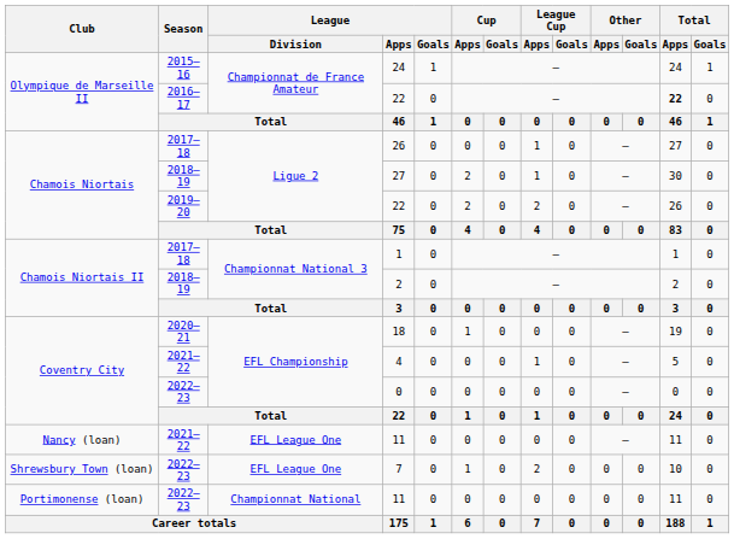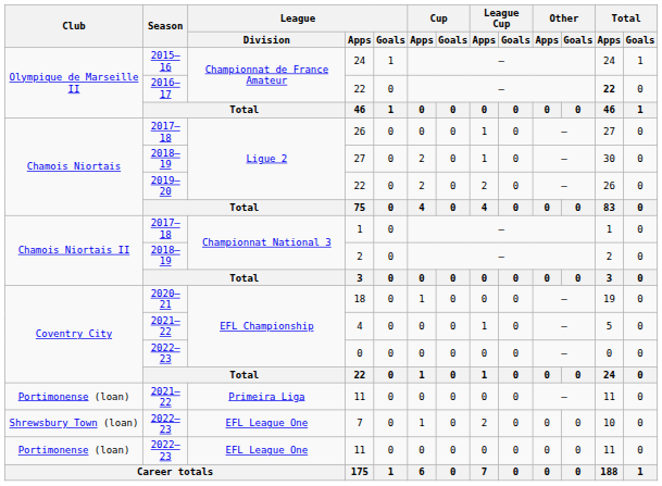2021–22 / 11 | Club: Nancy (loan) -> Portimonense (loan)
2021–22 / 11 | League / Division: EFL League One -> Primeira Liga
2022–23 / 11 | League / Division: Championnat National -> EFL League One
